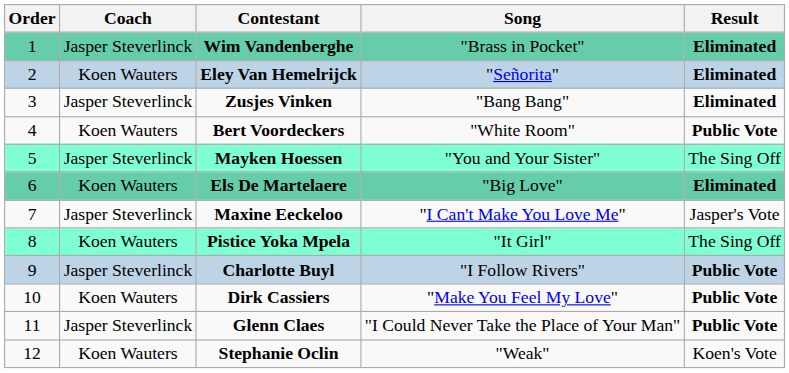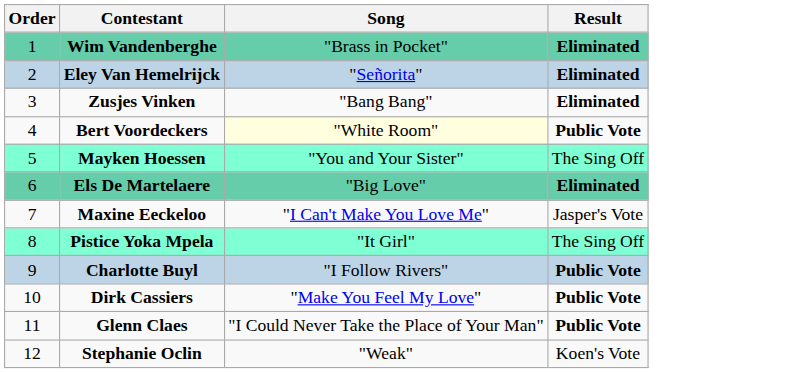- column: Coach | Jasper Steverlinck | Koen Wauters | Jasper Steverlinck | Koen Wauters | Jasper Steverlinck | Koen Wauters | Jasper Steverlinck | Koen Wauters | Jasper Steverlinck | Koen Wauters | Jasper Steverlinck | Koen Wauters
Bert Voordeckers | Song: no background -> lightyellow background
